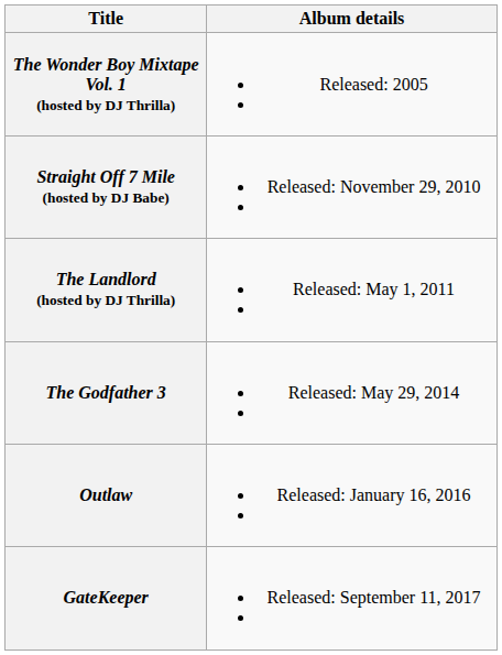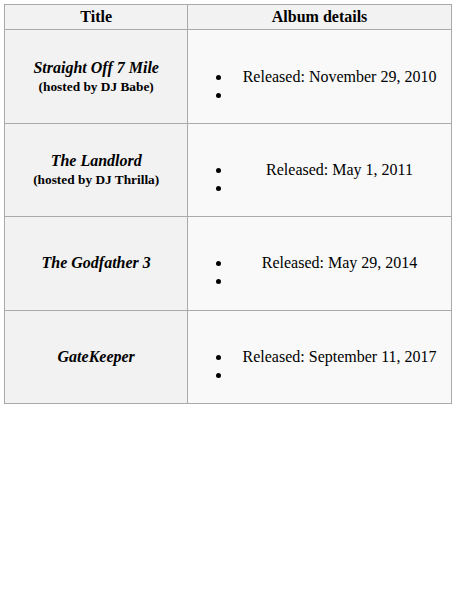- row: The Wonder Boy Mixtape Vol. 1 (hosted by DJ Thrilla) | Released: 2005
- row: Outlaw | Released: January 16, 2016
